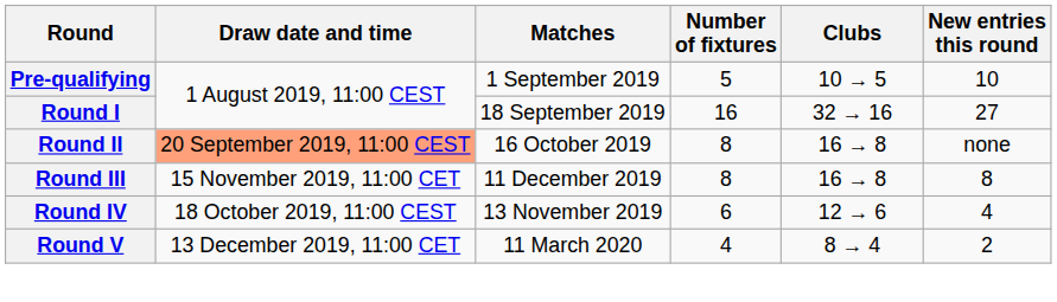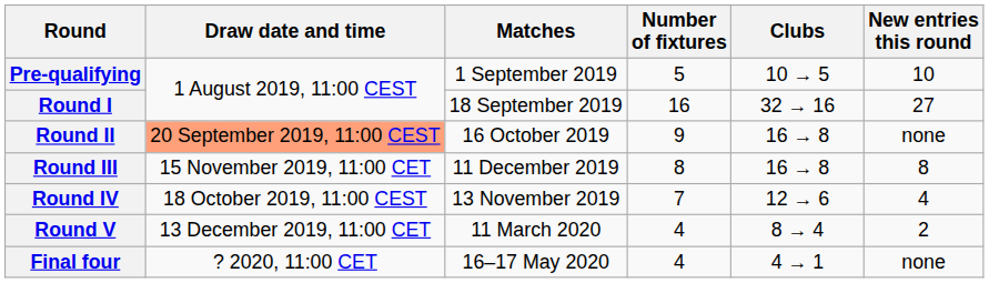Round II | Number of fixtures: 8 -> 9
Round IV | Number of fixtures: 6 -> 7
+ row: Final four | ? 2020, 11:00 CET | 16–17 May 2020 | 4 | 4 → 1 | none
